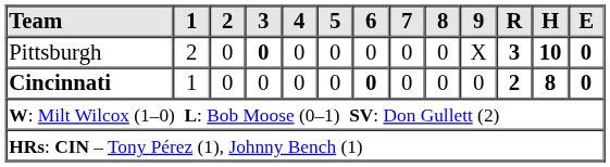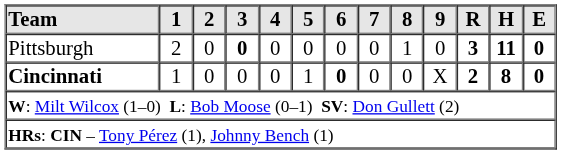Pittsburgh | 8: 0 -> 1
Pittsburgh | 9: X -> 0
Pittsburgh | H: 10 -> 11
Cincinnati | 5: 0 -> 1
Cincinnati | 9: 0 -> X
